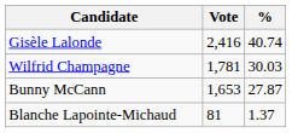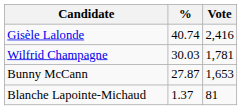columns swapped: Vote <-> %
